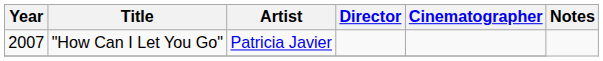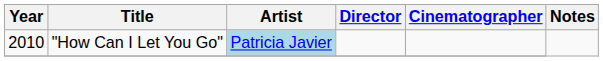"How Can I Let You Go" | Year: 2007 -> 2010
"How Can I Let You Go" | Artist: no background -> lightblue background
